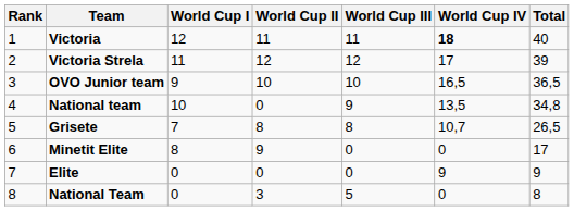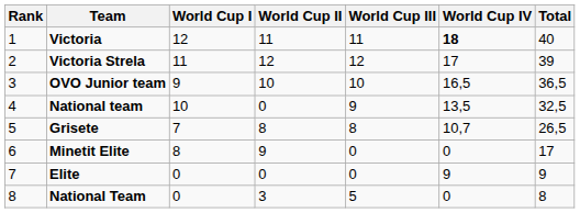National team | Total: 34,8 -> 32,5
